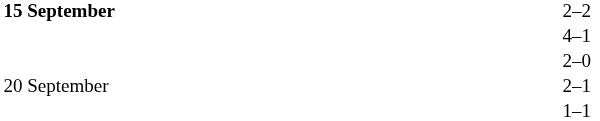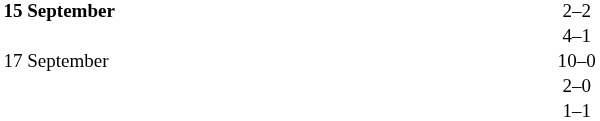+ row: 17 September | 10–0
- row: 20 September | 2–1
